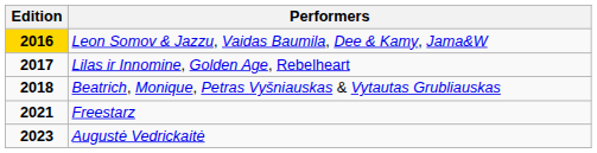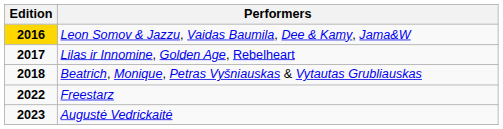Freestarz | Edition: 2021 -> 2022
